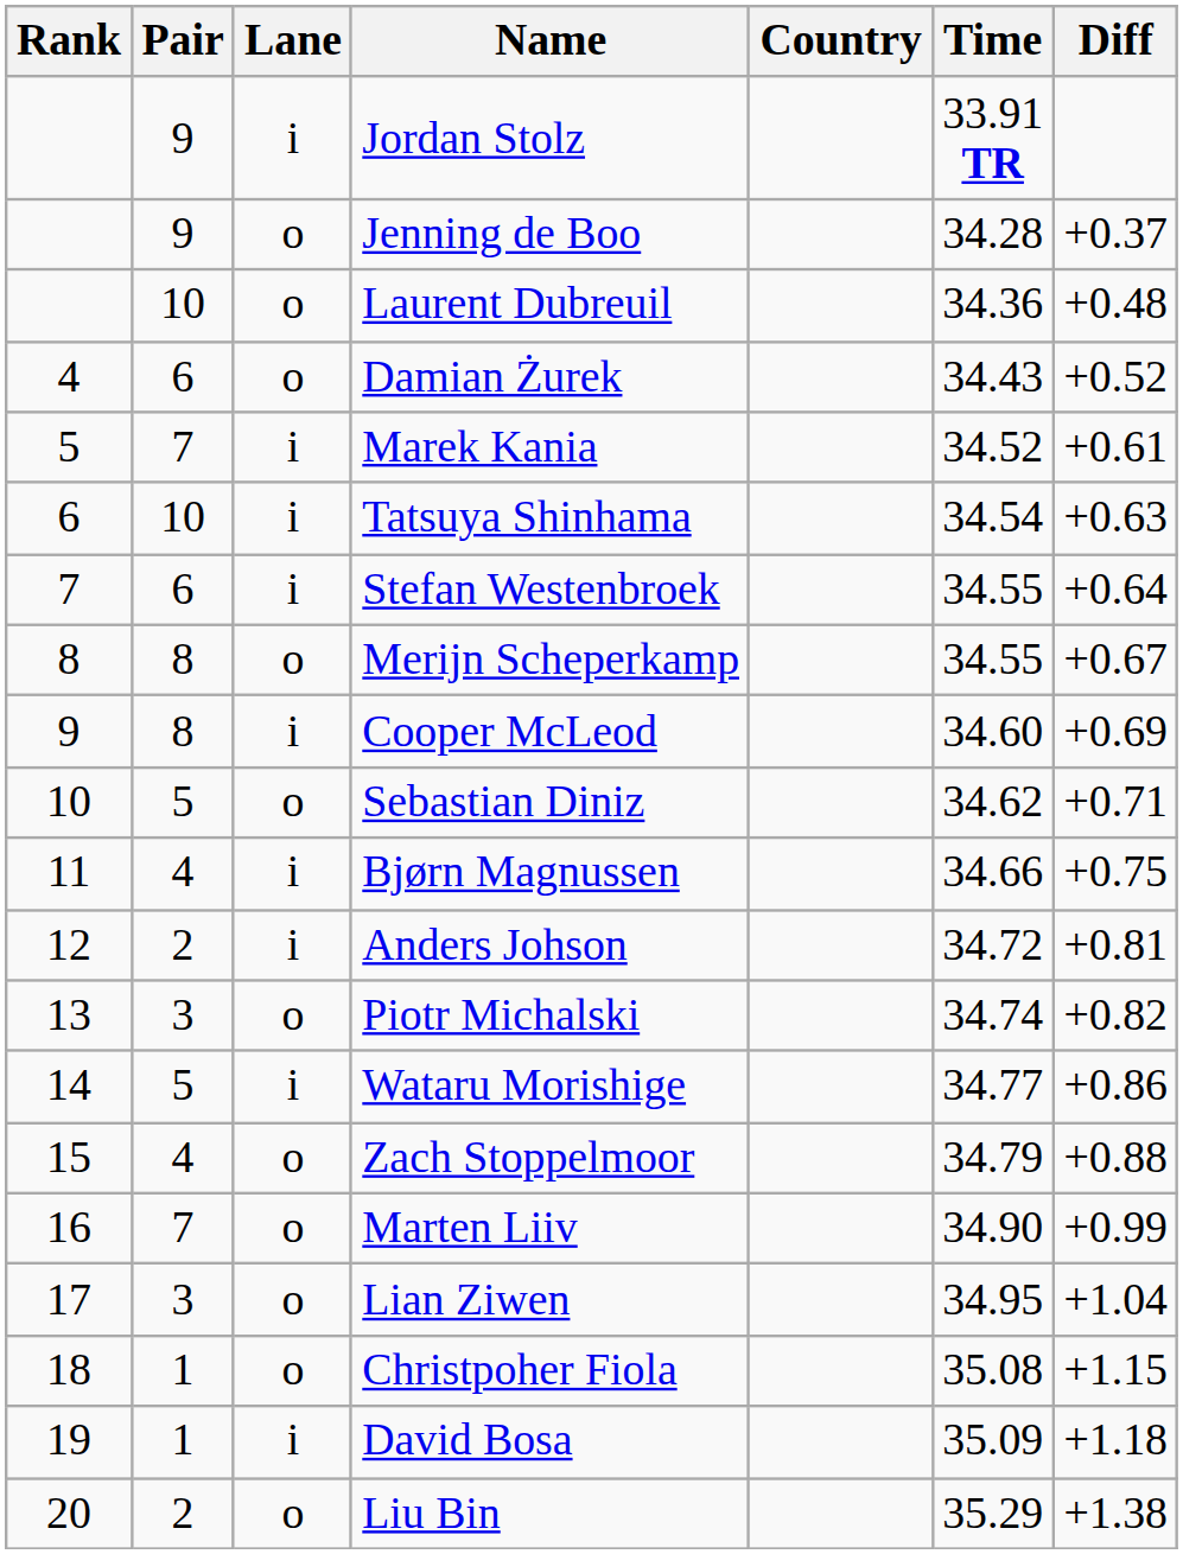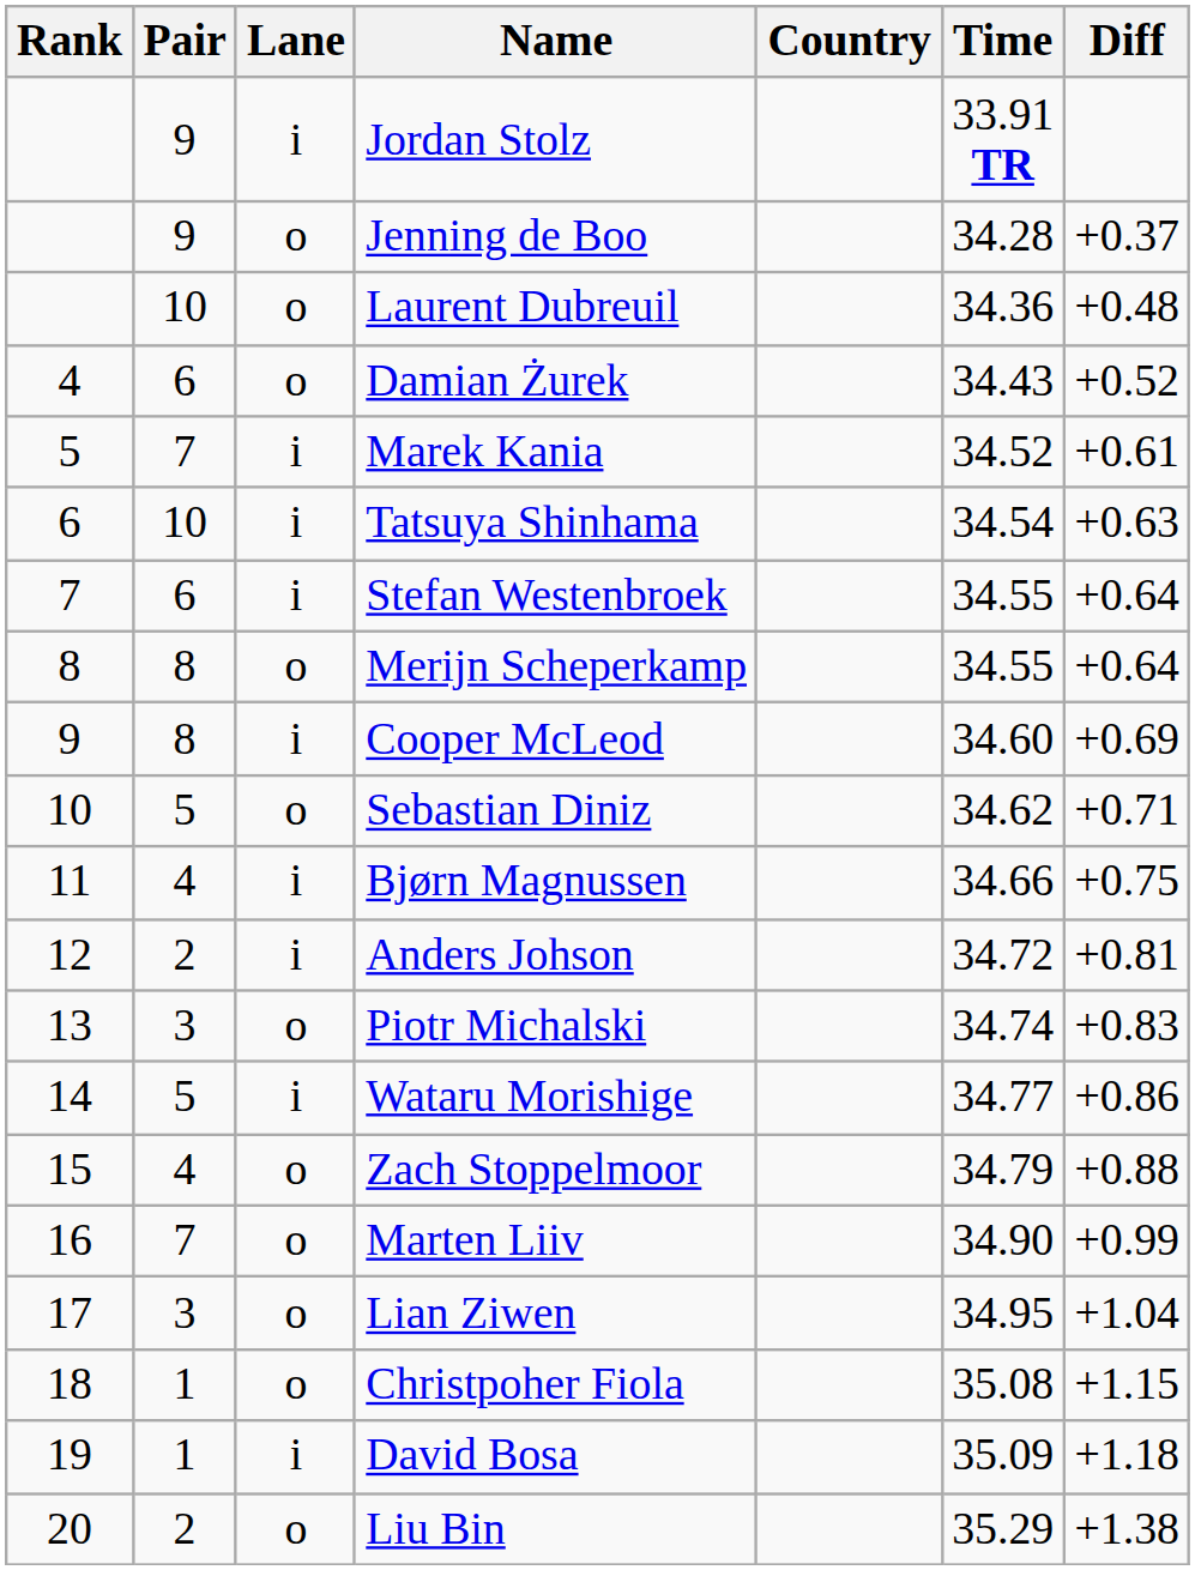Merijn Scheperkamp | Diff: +0.67 -> +0.64
Piotr Michalski | Diff: +0.82 -> +0.83
